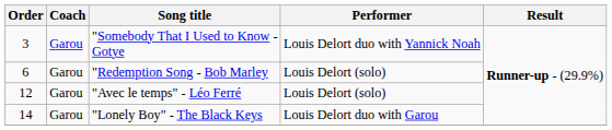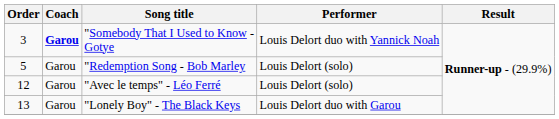"Somebody That I Used to Know - Gotye | Coach: normal -> bold
"Redemption Song - Bob Marley | Order: 6 -> 5
"Lonely Boy" - The Black Keys | Order: 14 -> 13
